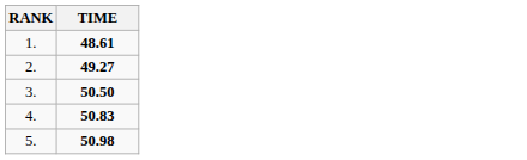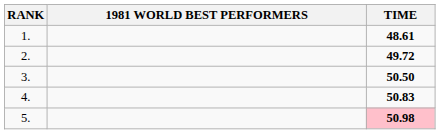+ column: 1981 WORLD BEST PERFORMERS
2. | TIME: 49.27 -> 49.72
5. | TIME: no background -> pink background
